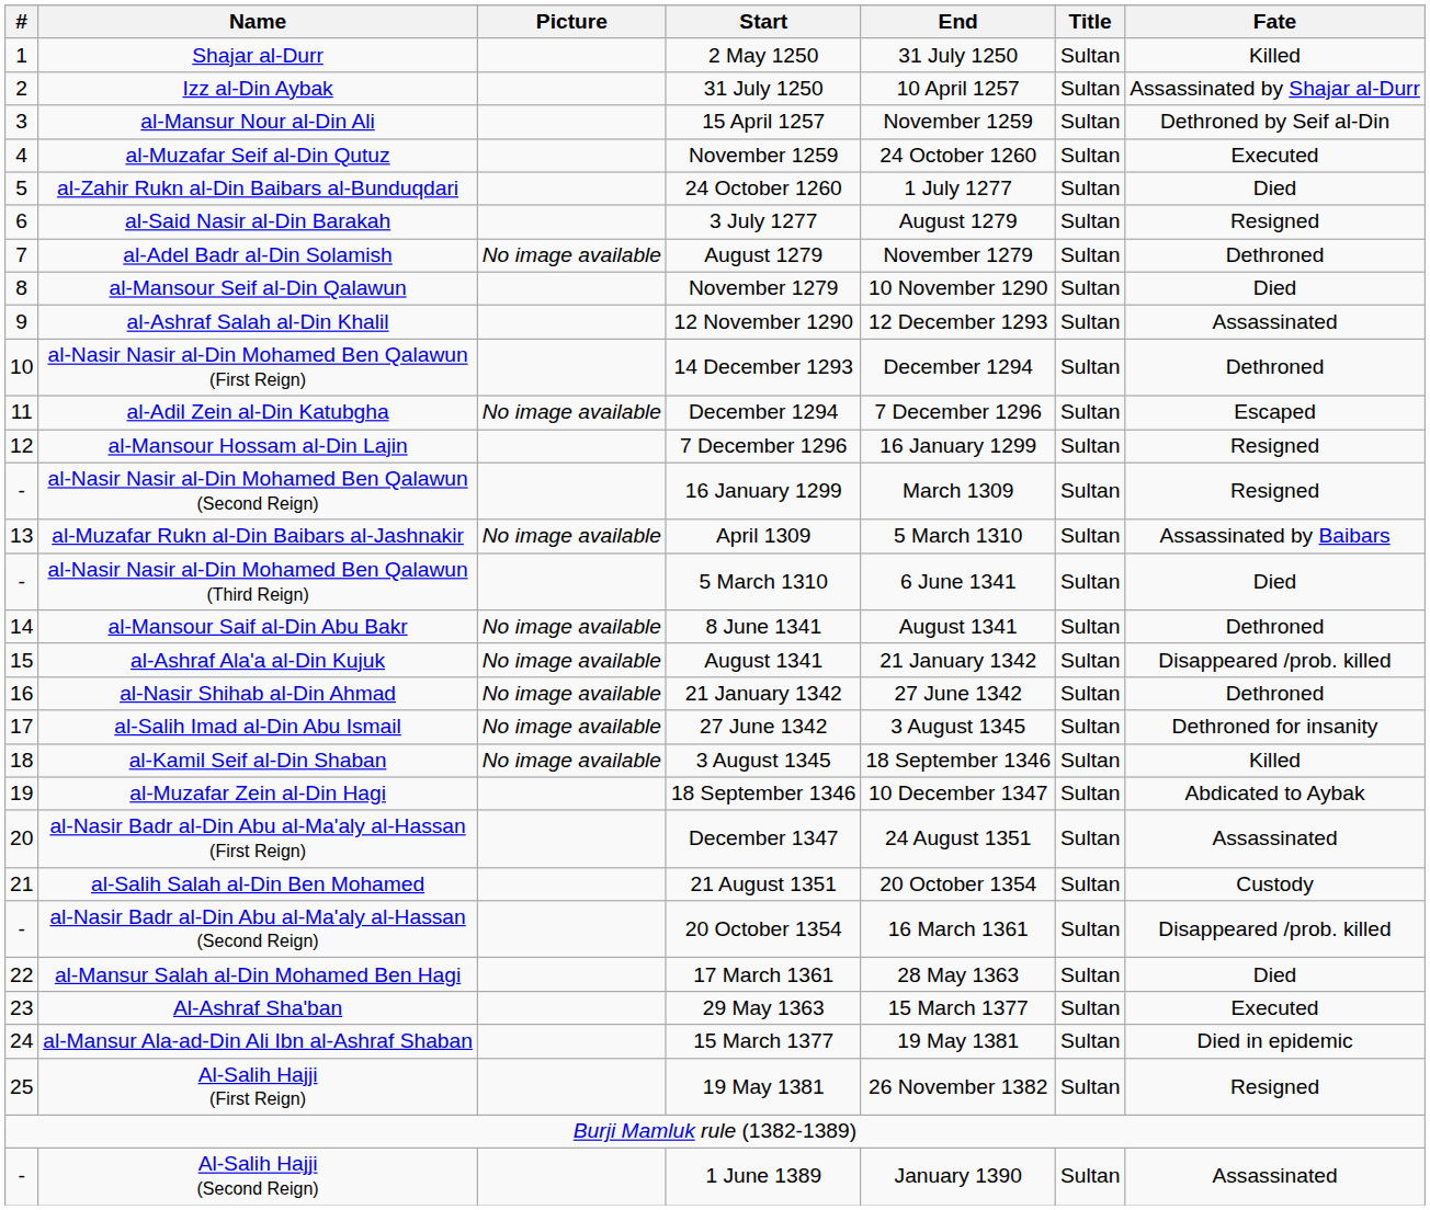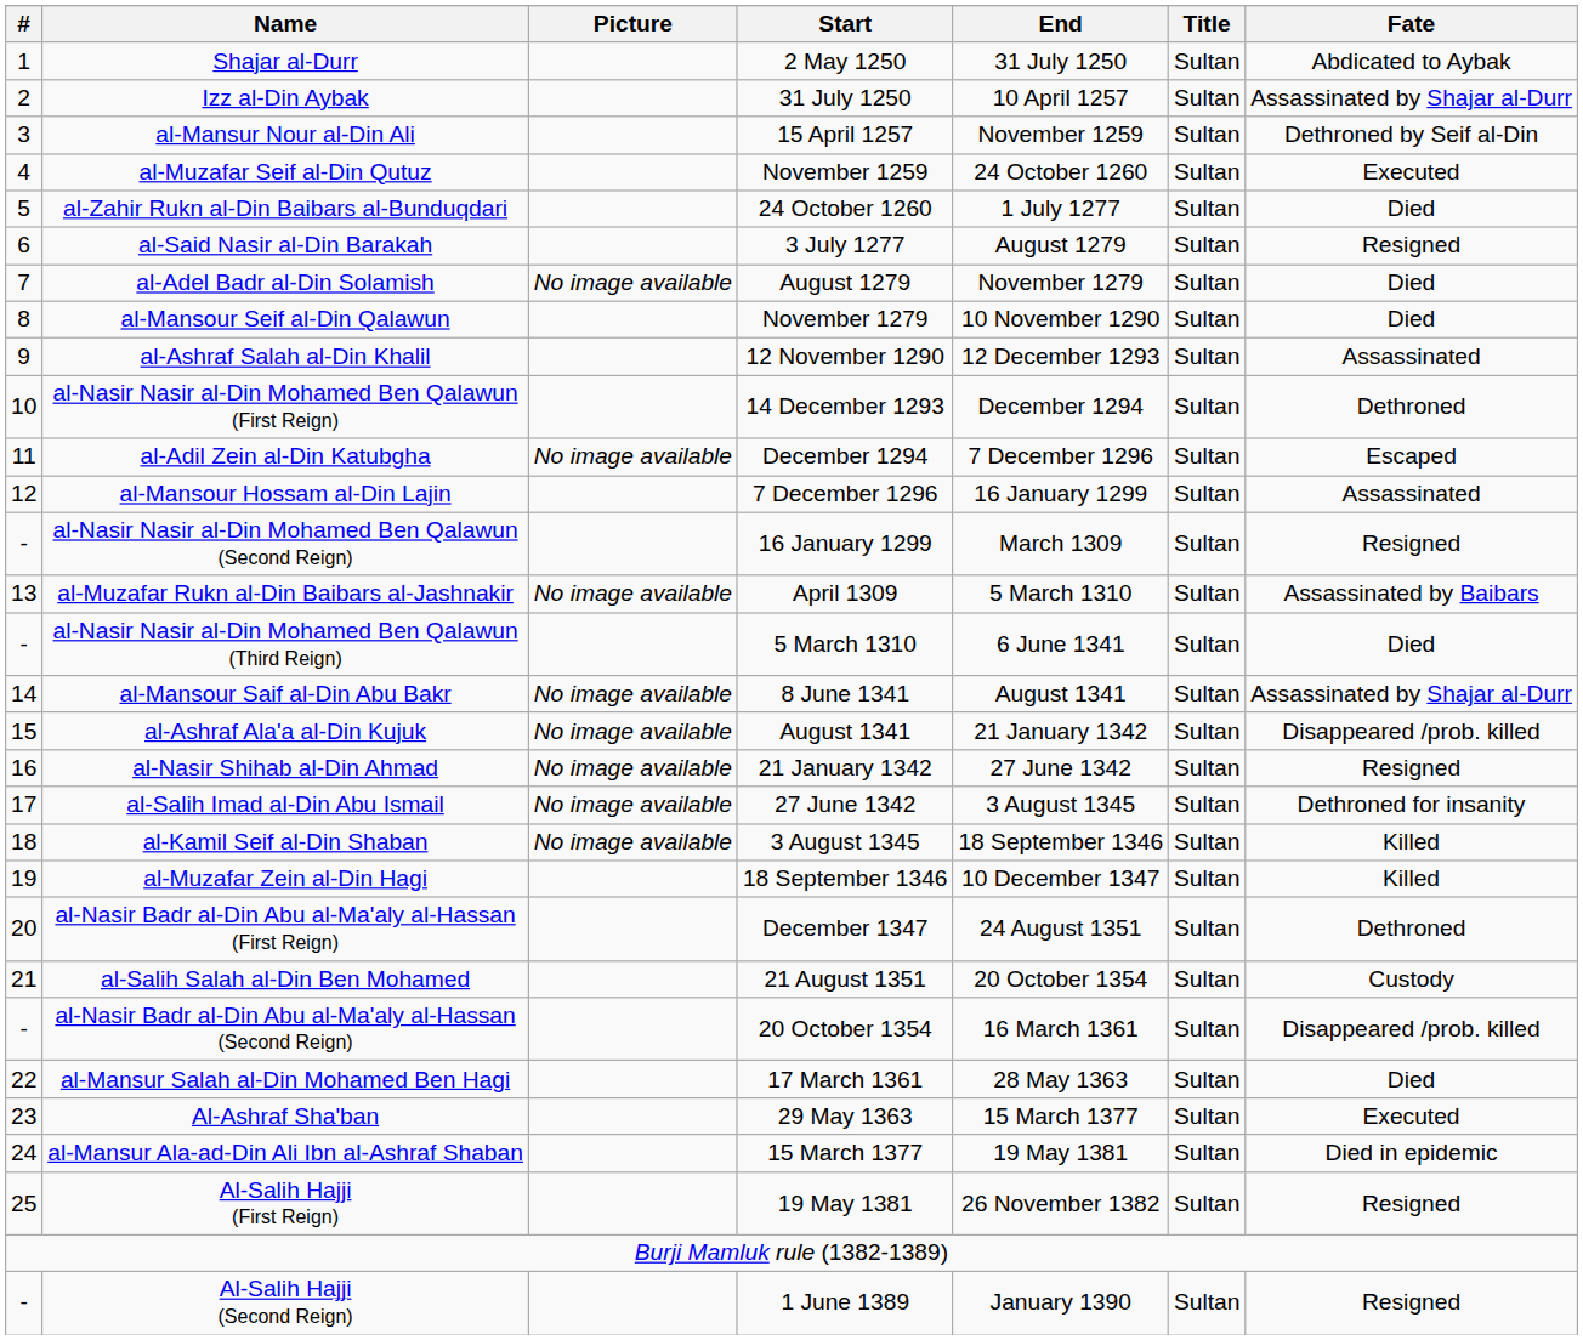Shajar al-Durr | Fate: Killed -> Abdicated to Aybak
al-Adel Badr al-Din Solamish | Fate: Dethroned -> Died
al-Mansour Hossam al-Din Lajin | Fate: Resigned -> Assassinated
al-Mansour Saif al-Din Abu Bakr | Fate: Dethroned -> Assassinated by Shajar al-Durr
al-Nasir Shihab al-Din Ahmad | Fate: Dethroned -> Resigned
al-Muzafar Zein al-Din Hagi | Fate: Abdicated to Aybak -> Killed
al-Nasir Badr al-Din Abu al-Ma'aly al-Hassan (First Reign) | Fate: Assassinated -> Dethroned
Al-Salih Hajji (Second Reign) | Fate: Assassinated -> Resigned
